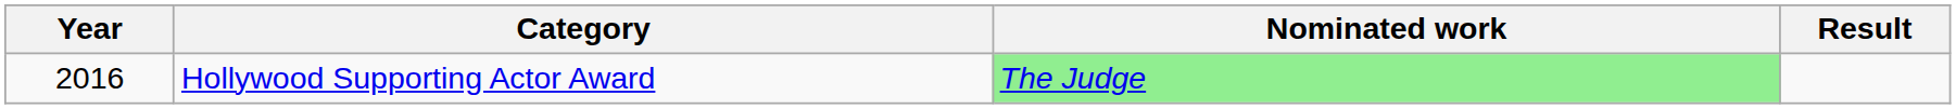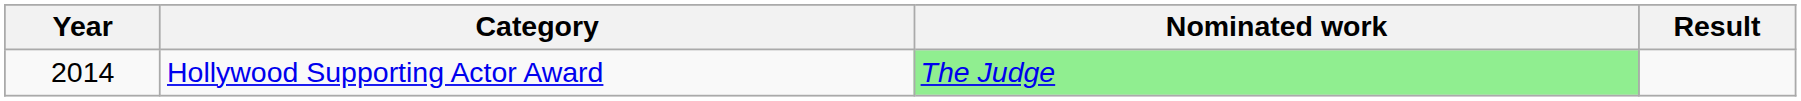Hollywood Supporting Actor Award | Year: 2016 -> 2014
